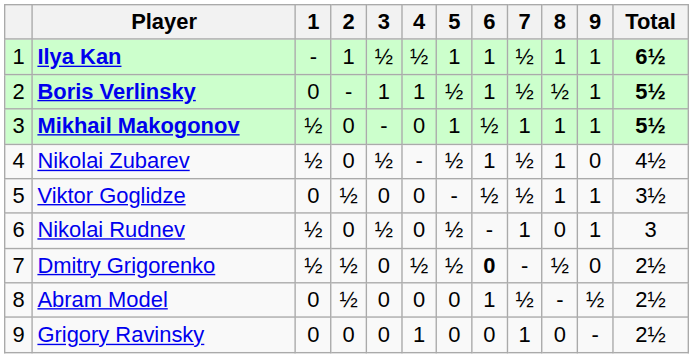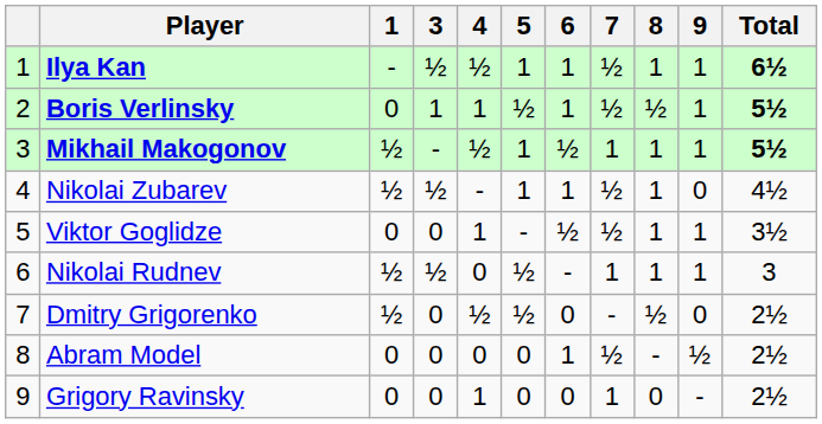- column: 2 | 1 | - | 0 | 0 | ½ | 0 | ½ | ½ | 0
Mikhail Makogonov | 4: 0 -> ½
Nikolai Zubarev | 5: ½ -> 1
Viktor Goglidze | 4: 0 -> 1
Nikolai Rudnev | 8: 0 -> 1
Dmitry Grigorenko | 6: bold -> normal
